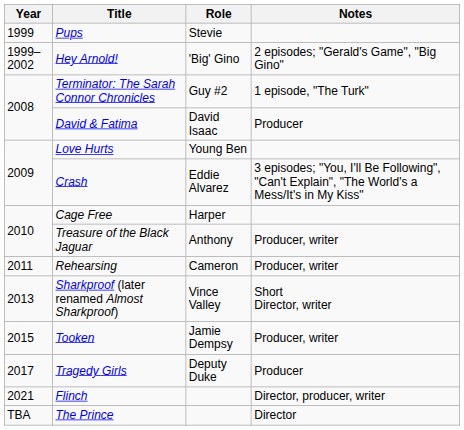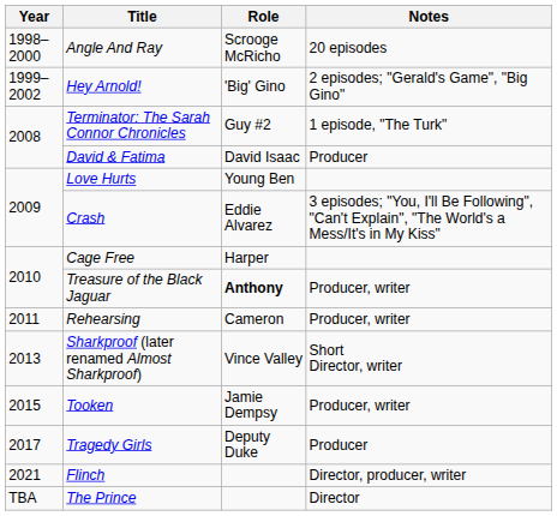+ row: 1998–2000 | Angle And Ray | Scrooge McRicho | 20 episodes
- row: 1999 | Pups | Stevie
Treasure of the Black Jaguar | Role: normal -> bold
